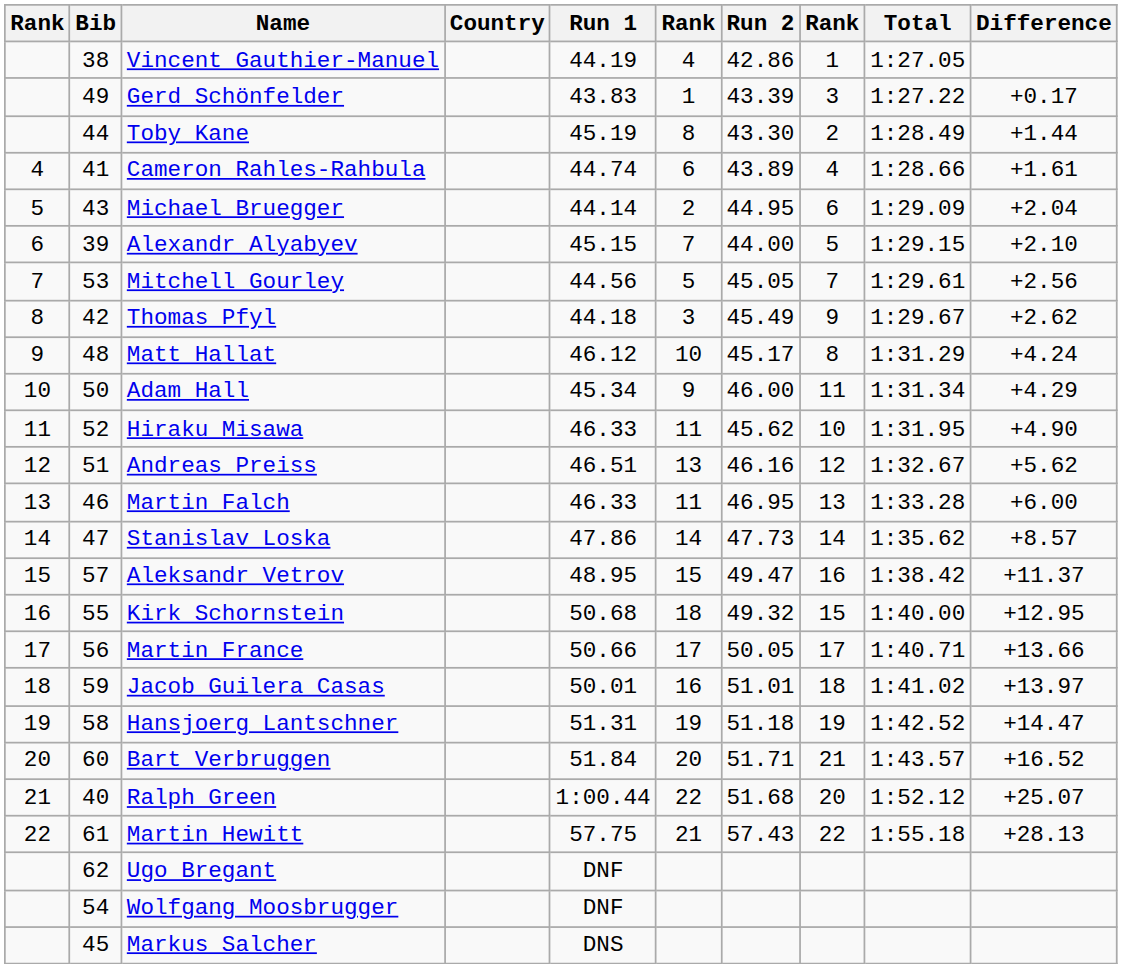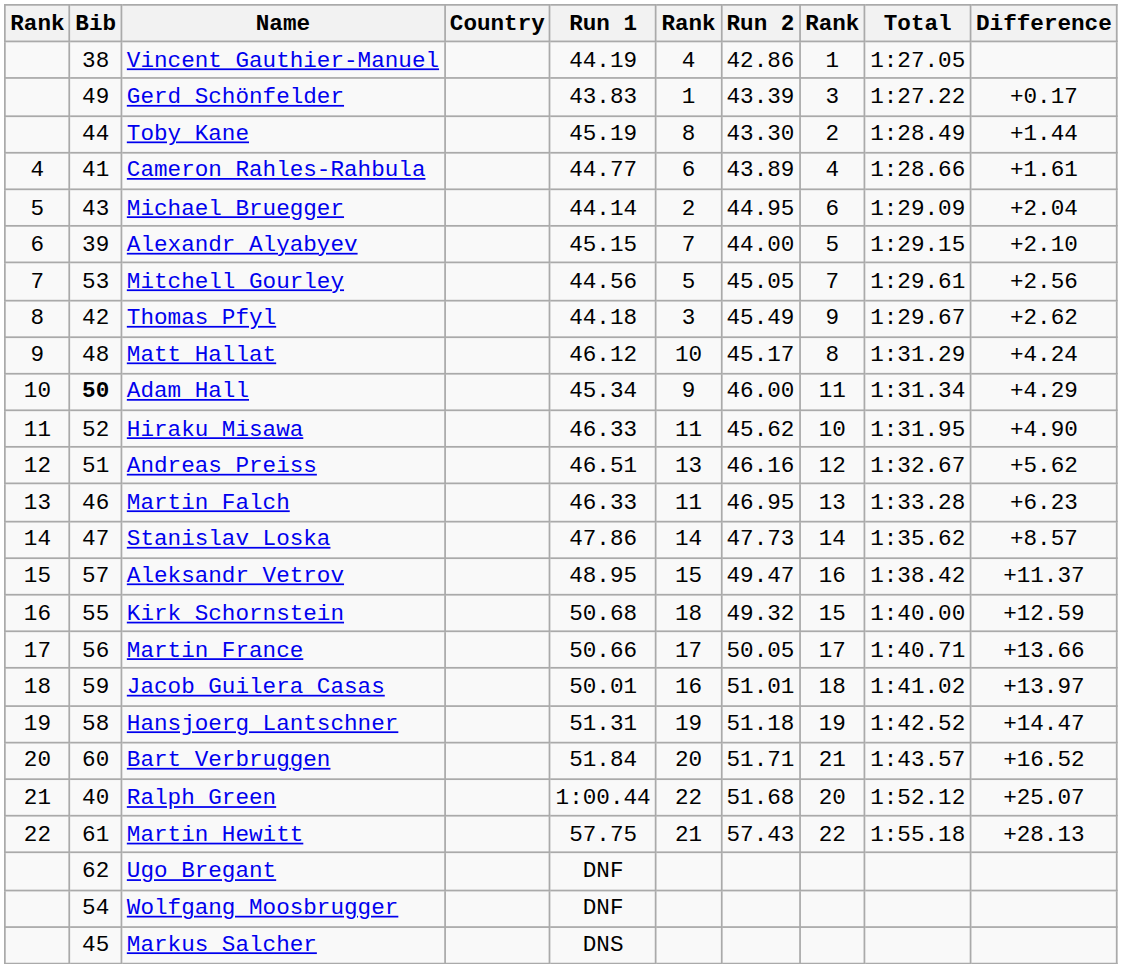Cameron Rahles-Rahbula | Run 1: 44.74 -> 44.77
Adam Hall | Bib: normal -> bold
Martin Falch | Difference: +6.00 -> +6.23
Kirk Schornstein | Difference: +12.95 -> +12.59
